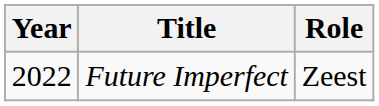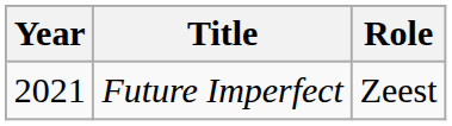Future Imperfect | Year: 2022 -> 2021
